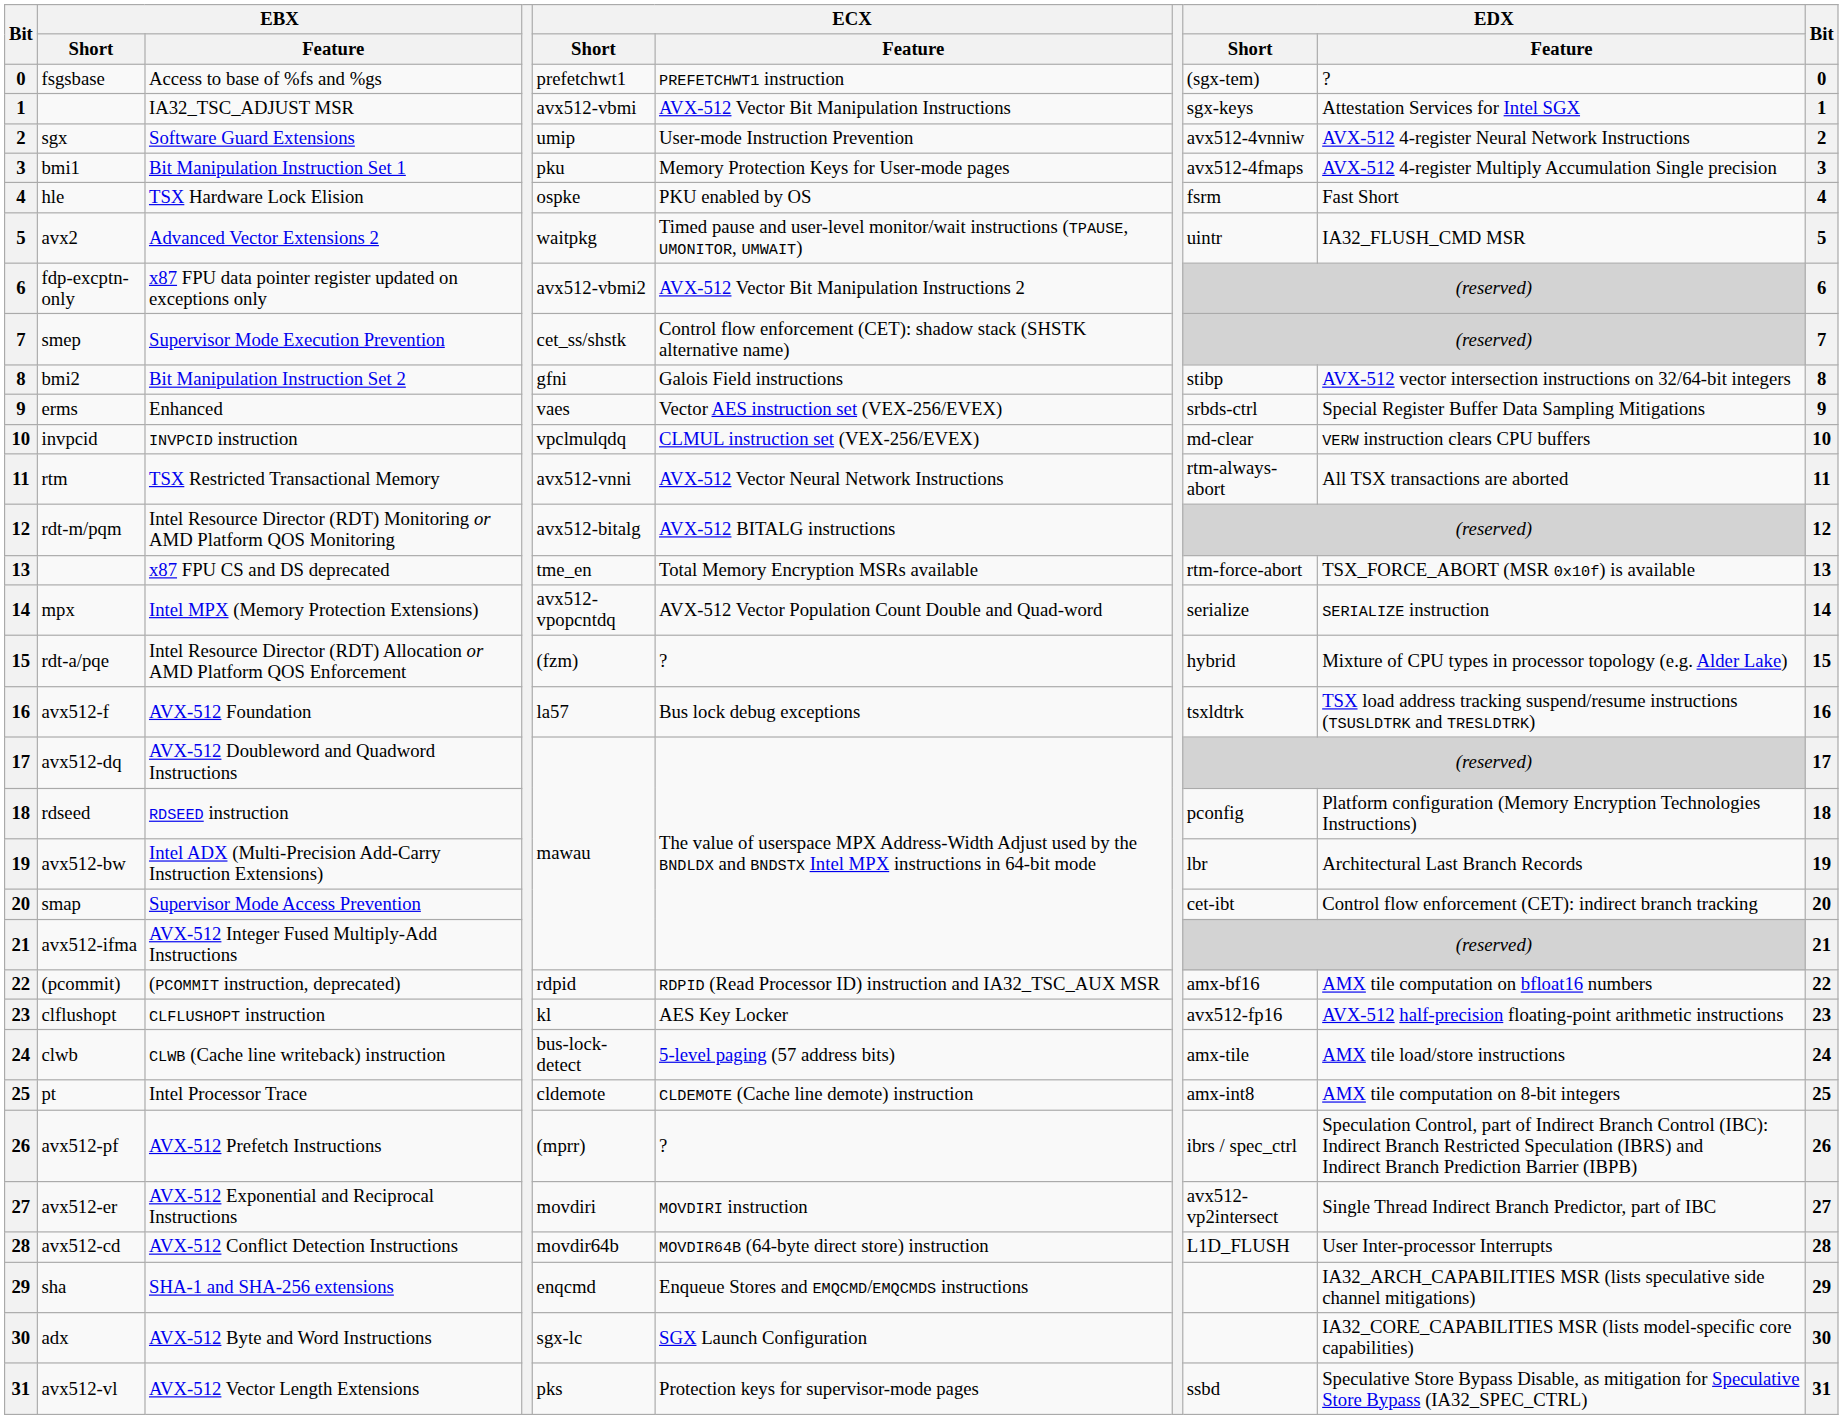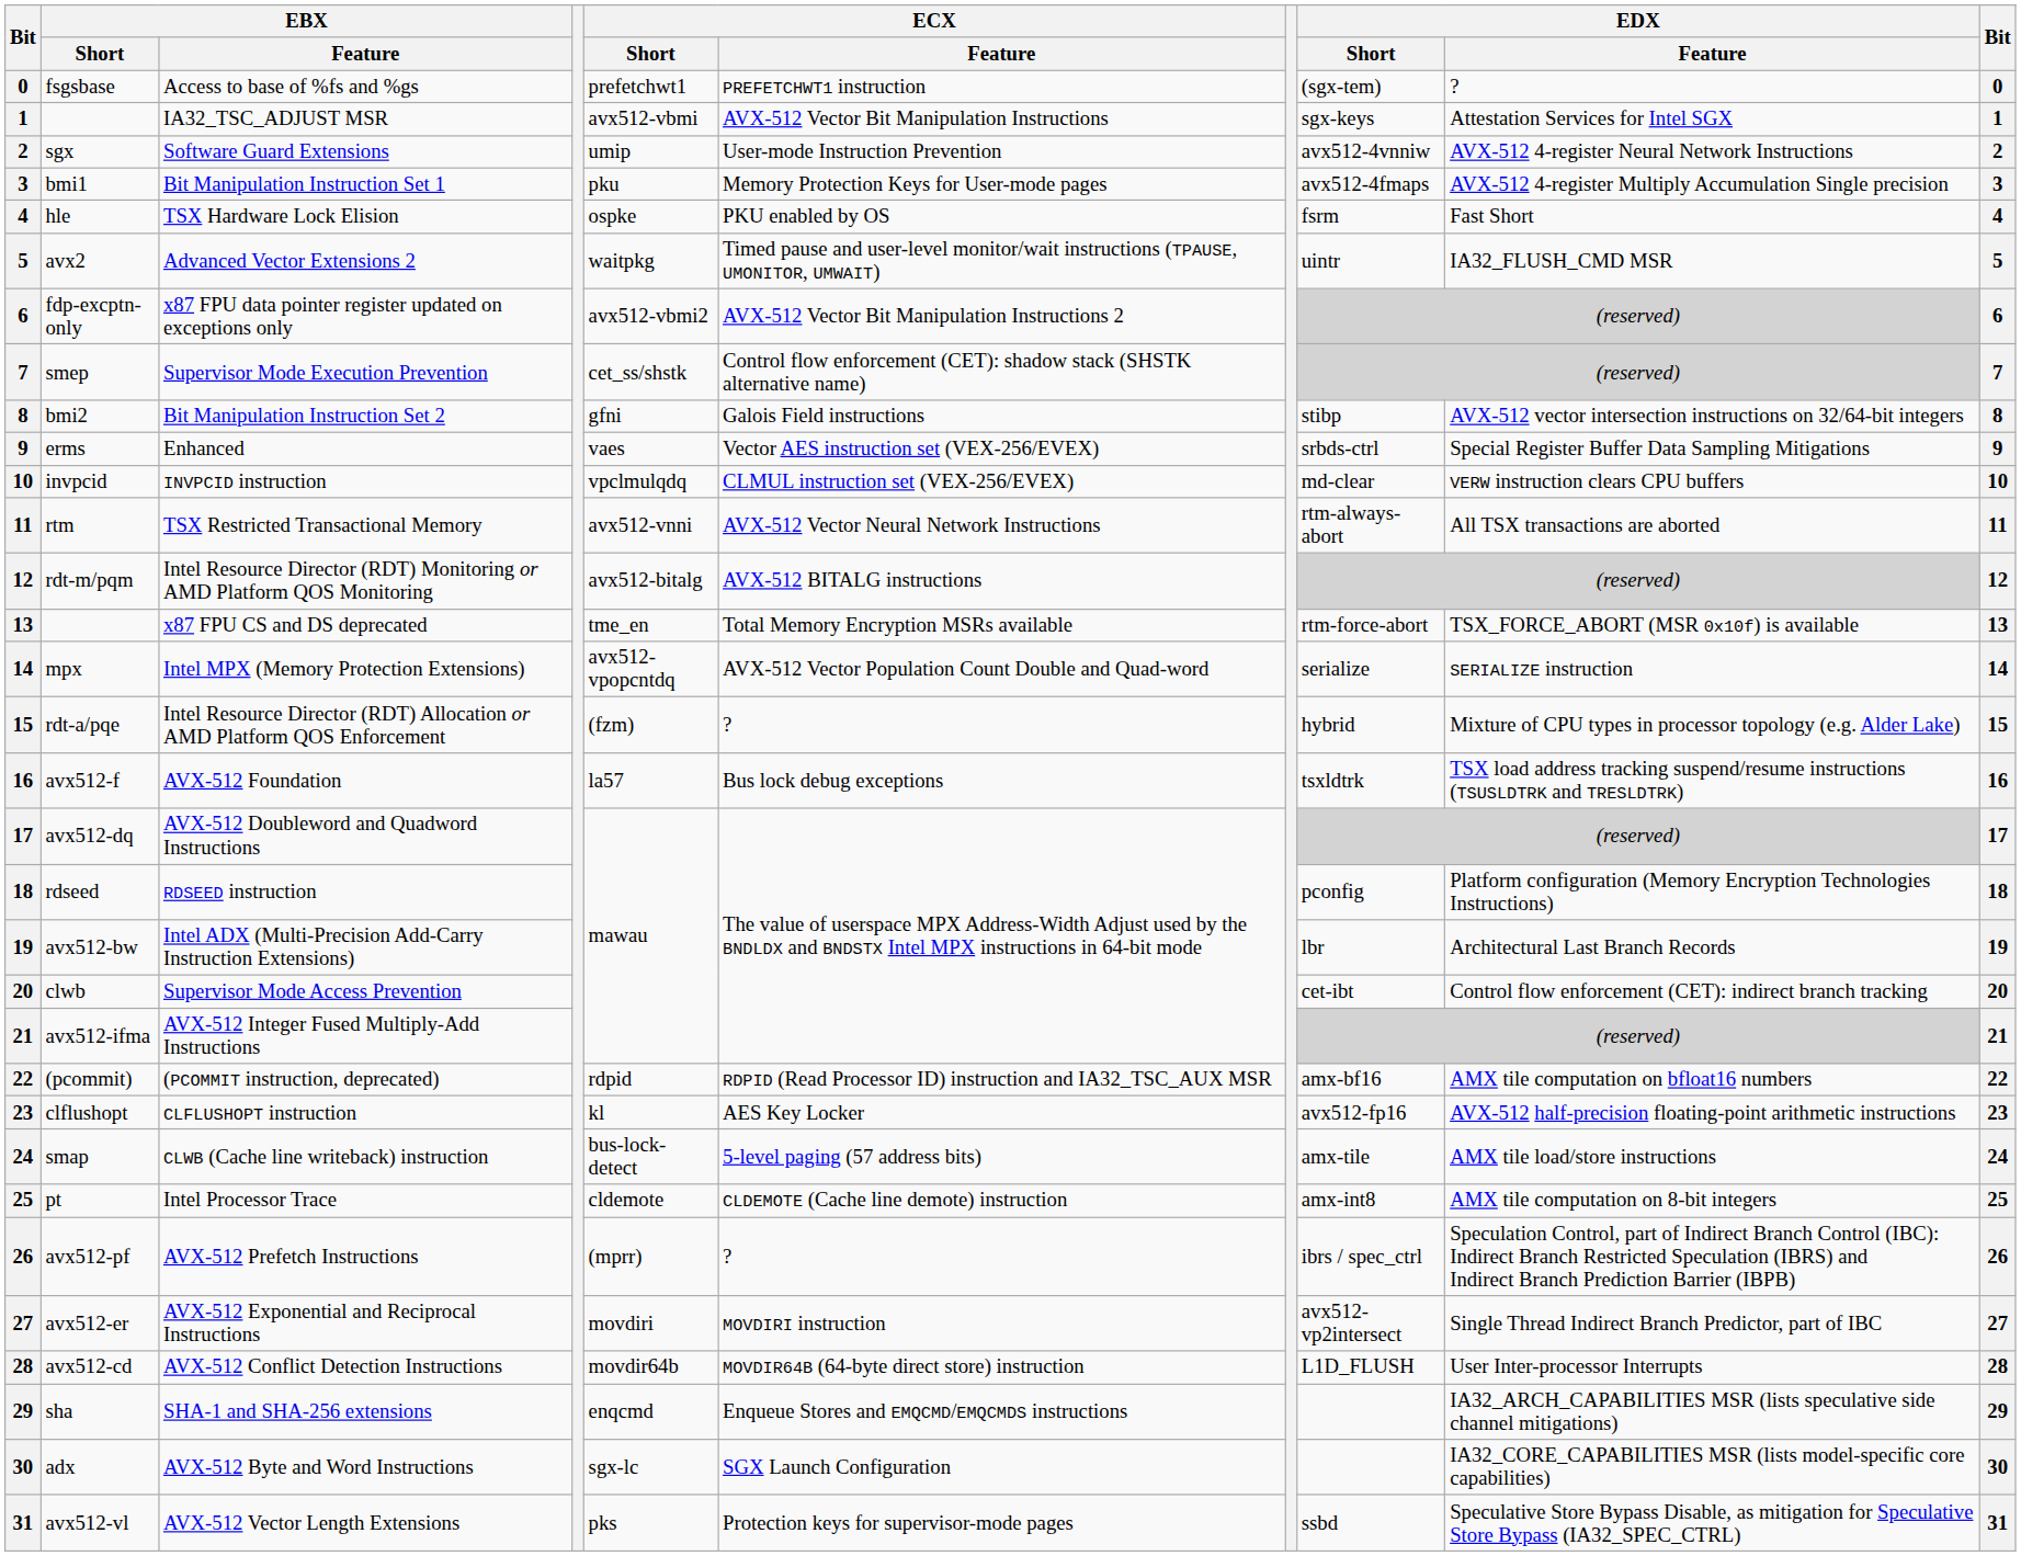Supervisor Mode Access Prevention | EBX / Short: smap -> clwb
CLWB (Cache line writeback) instruction | EBX / Short: clwb -> smap
